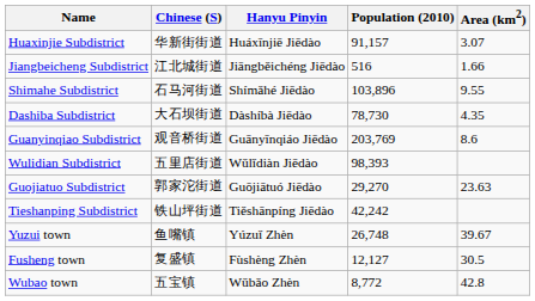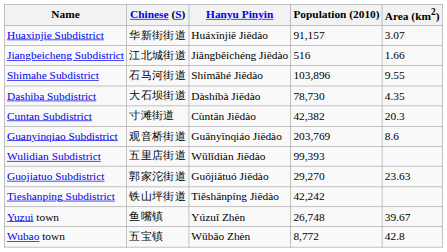+ row: Cuntan Subdistrict | 寸滩街道 | Cùntān Jiēdào | 42,382 | 20.3
Wulidian Subdistrict | Population (2010): 98,393 -> 99,393
- row: Fusheng town | 复盛镇 | Fùshèng Zhèn | 12,127 | 30.5
